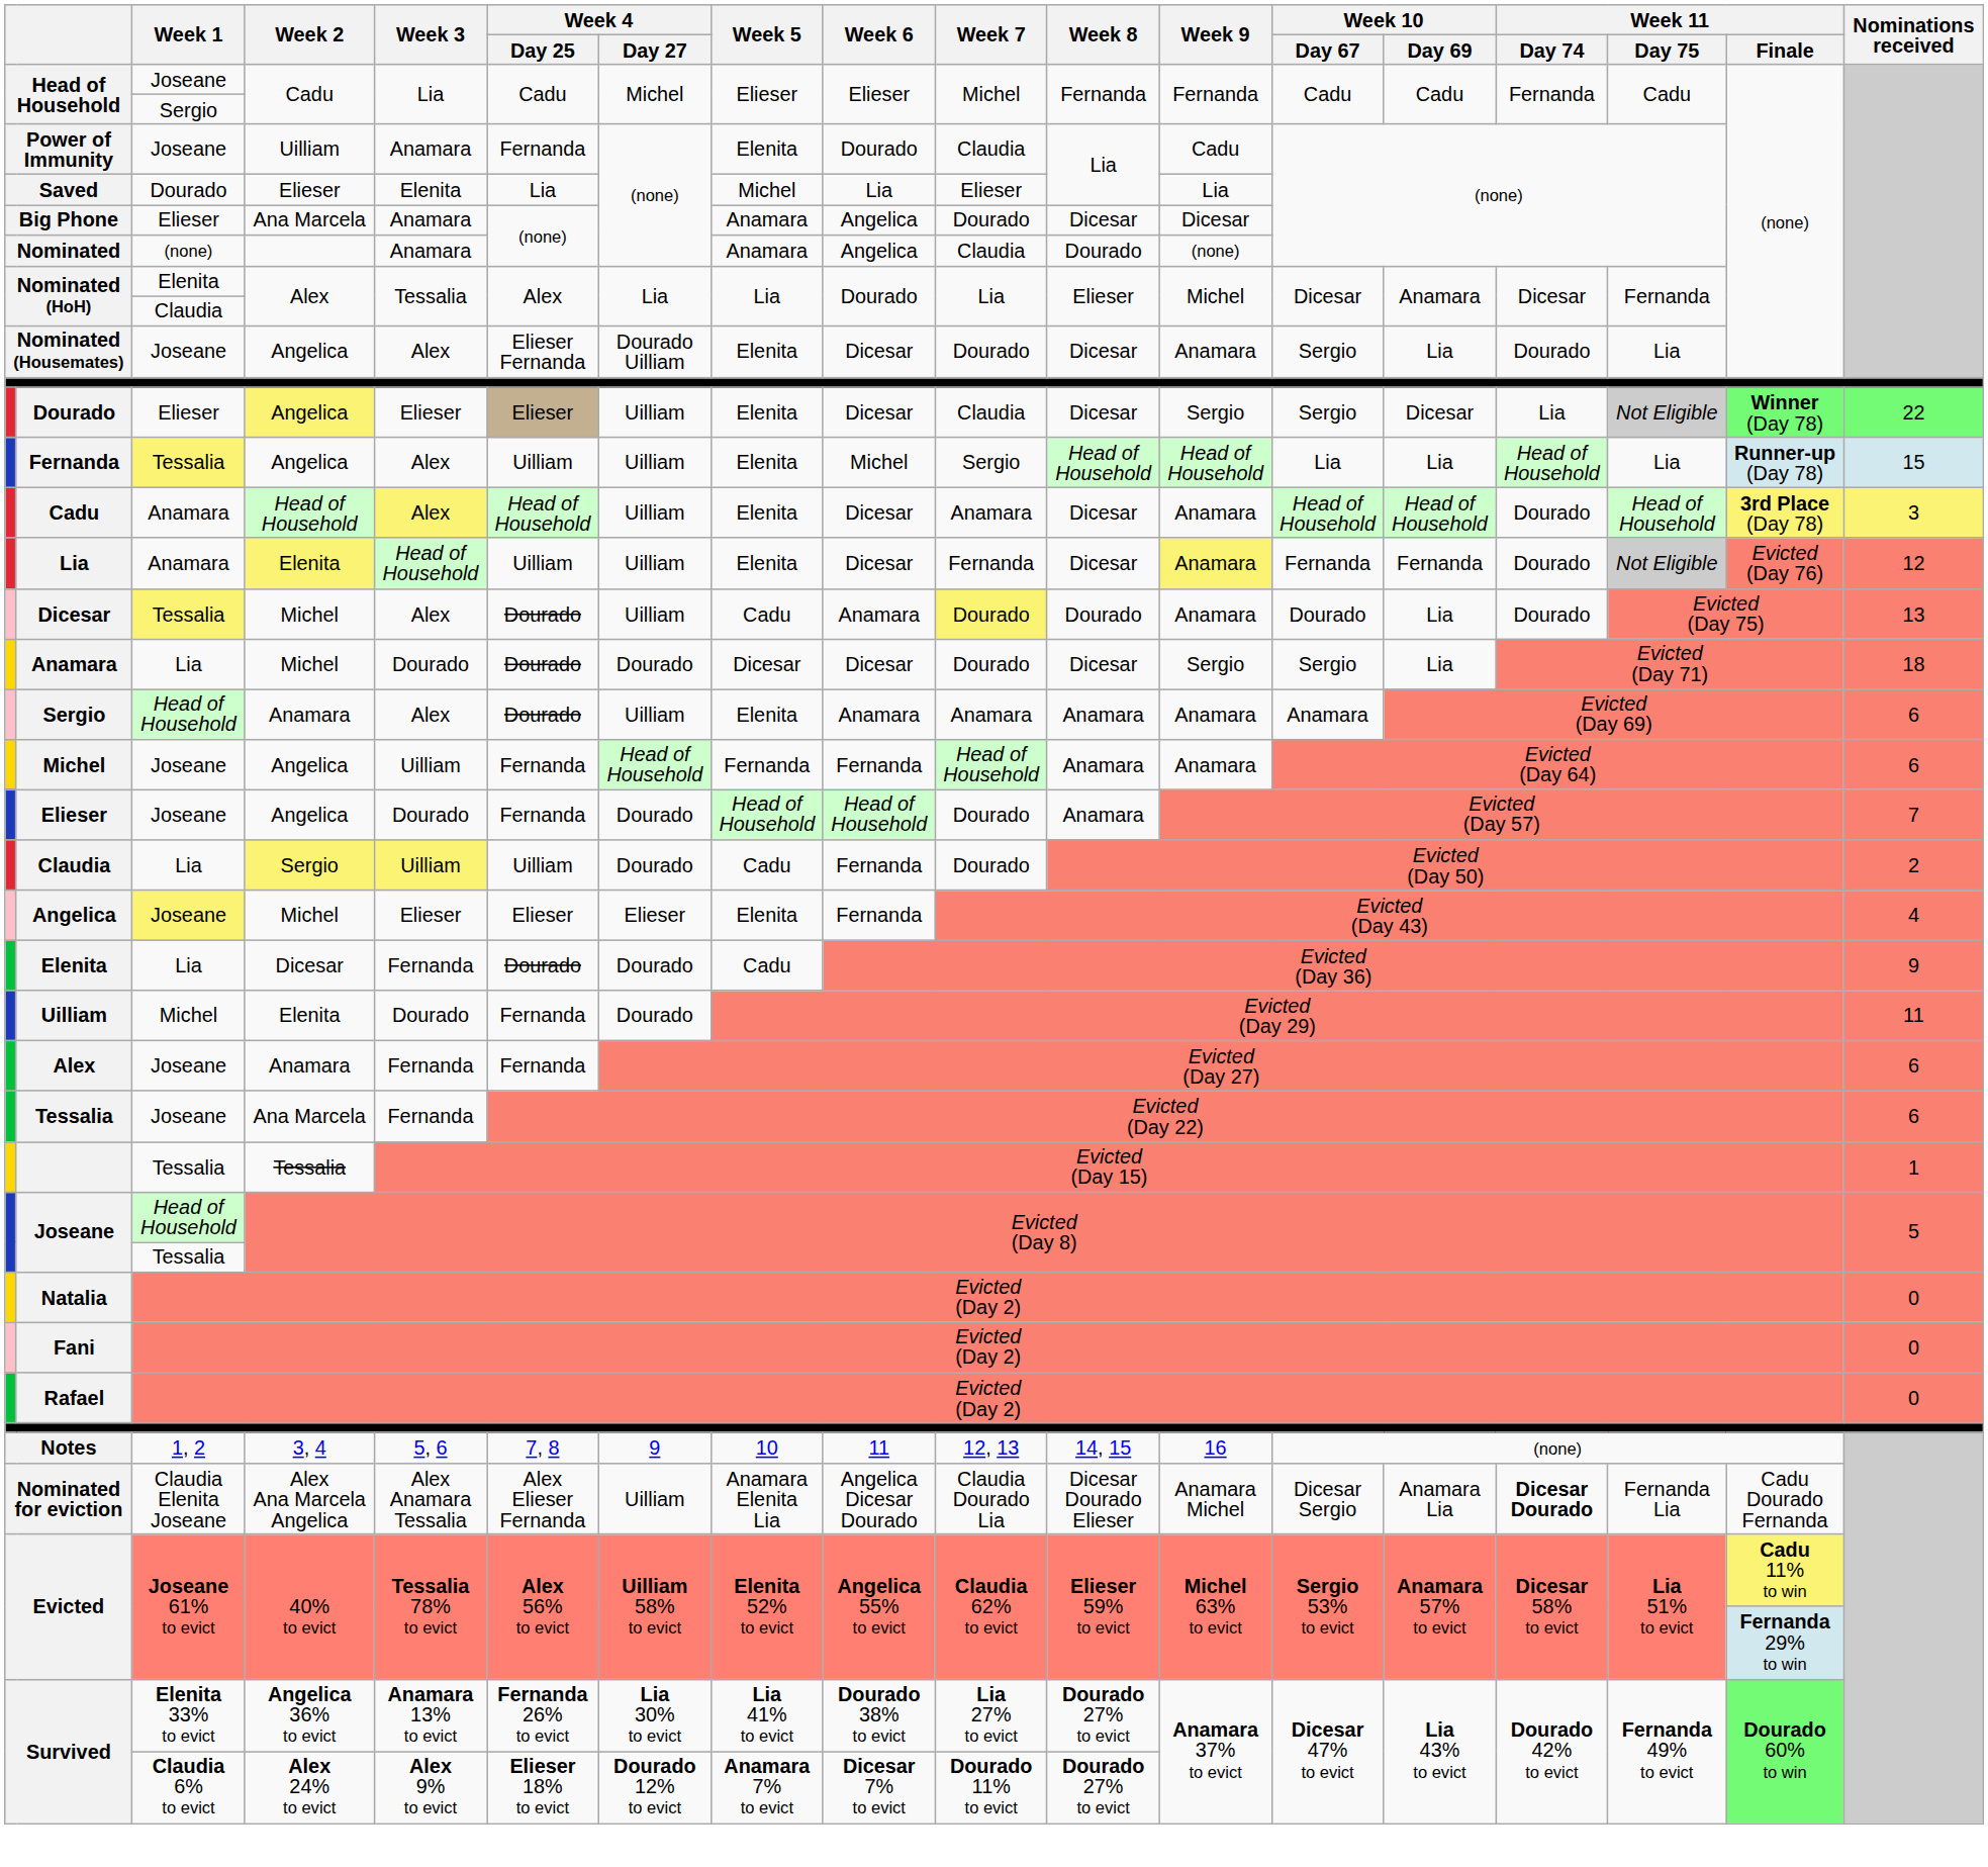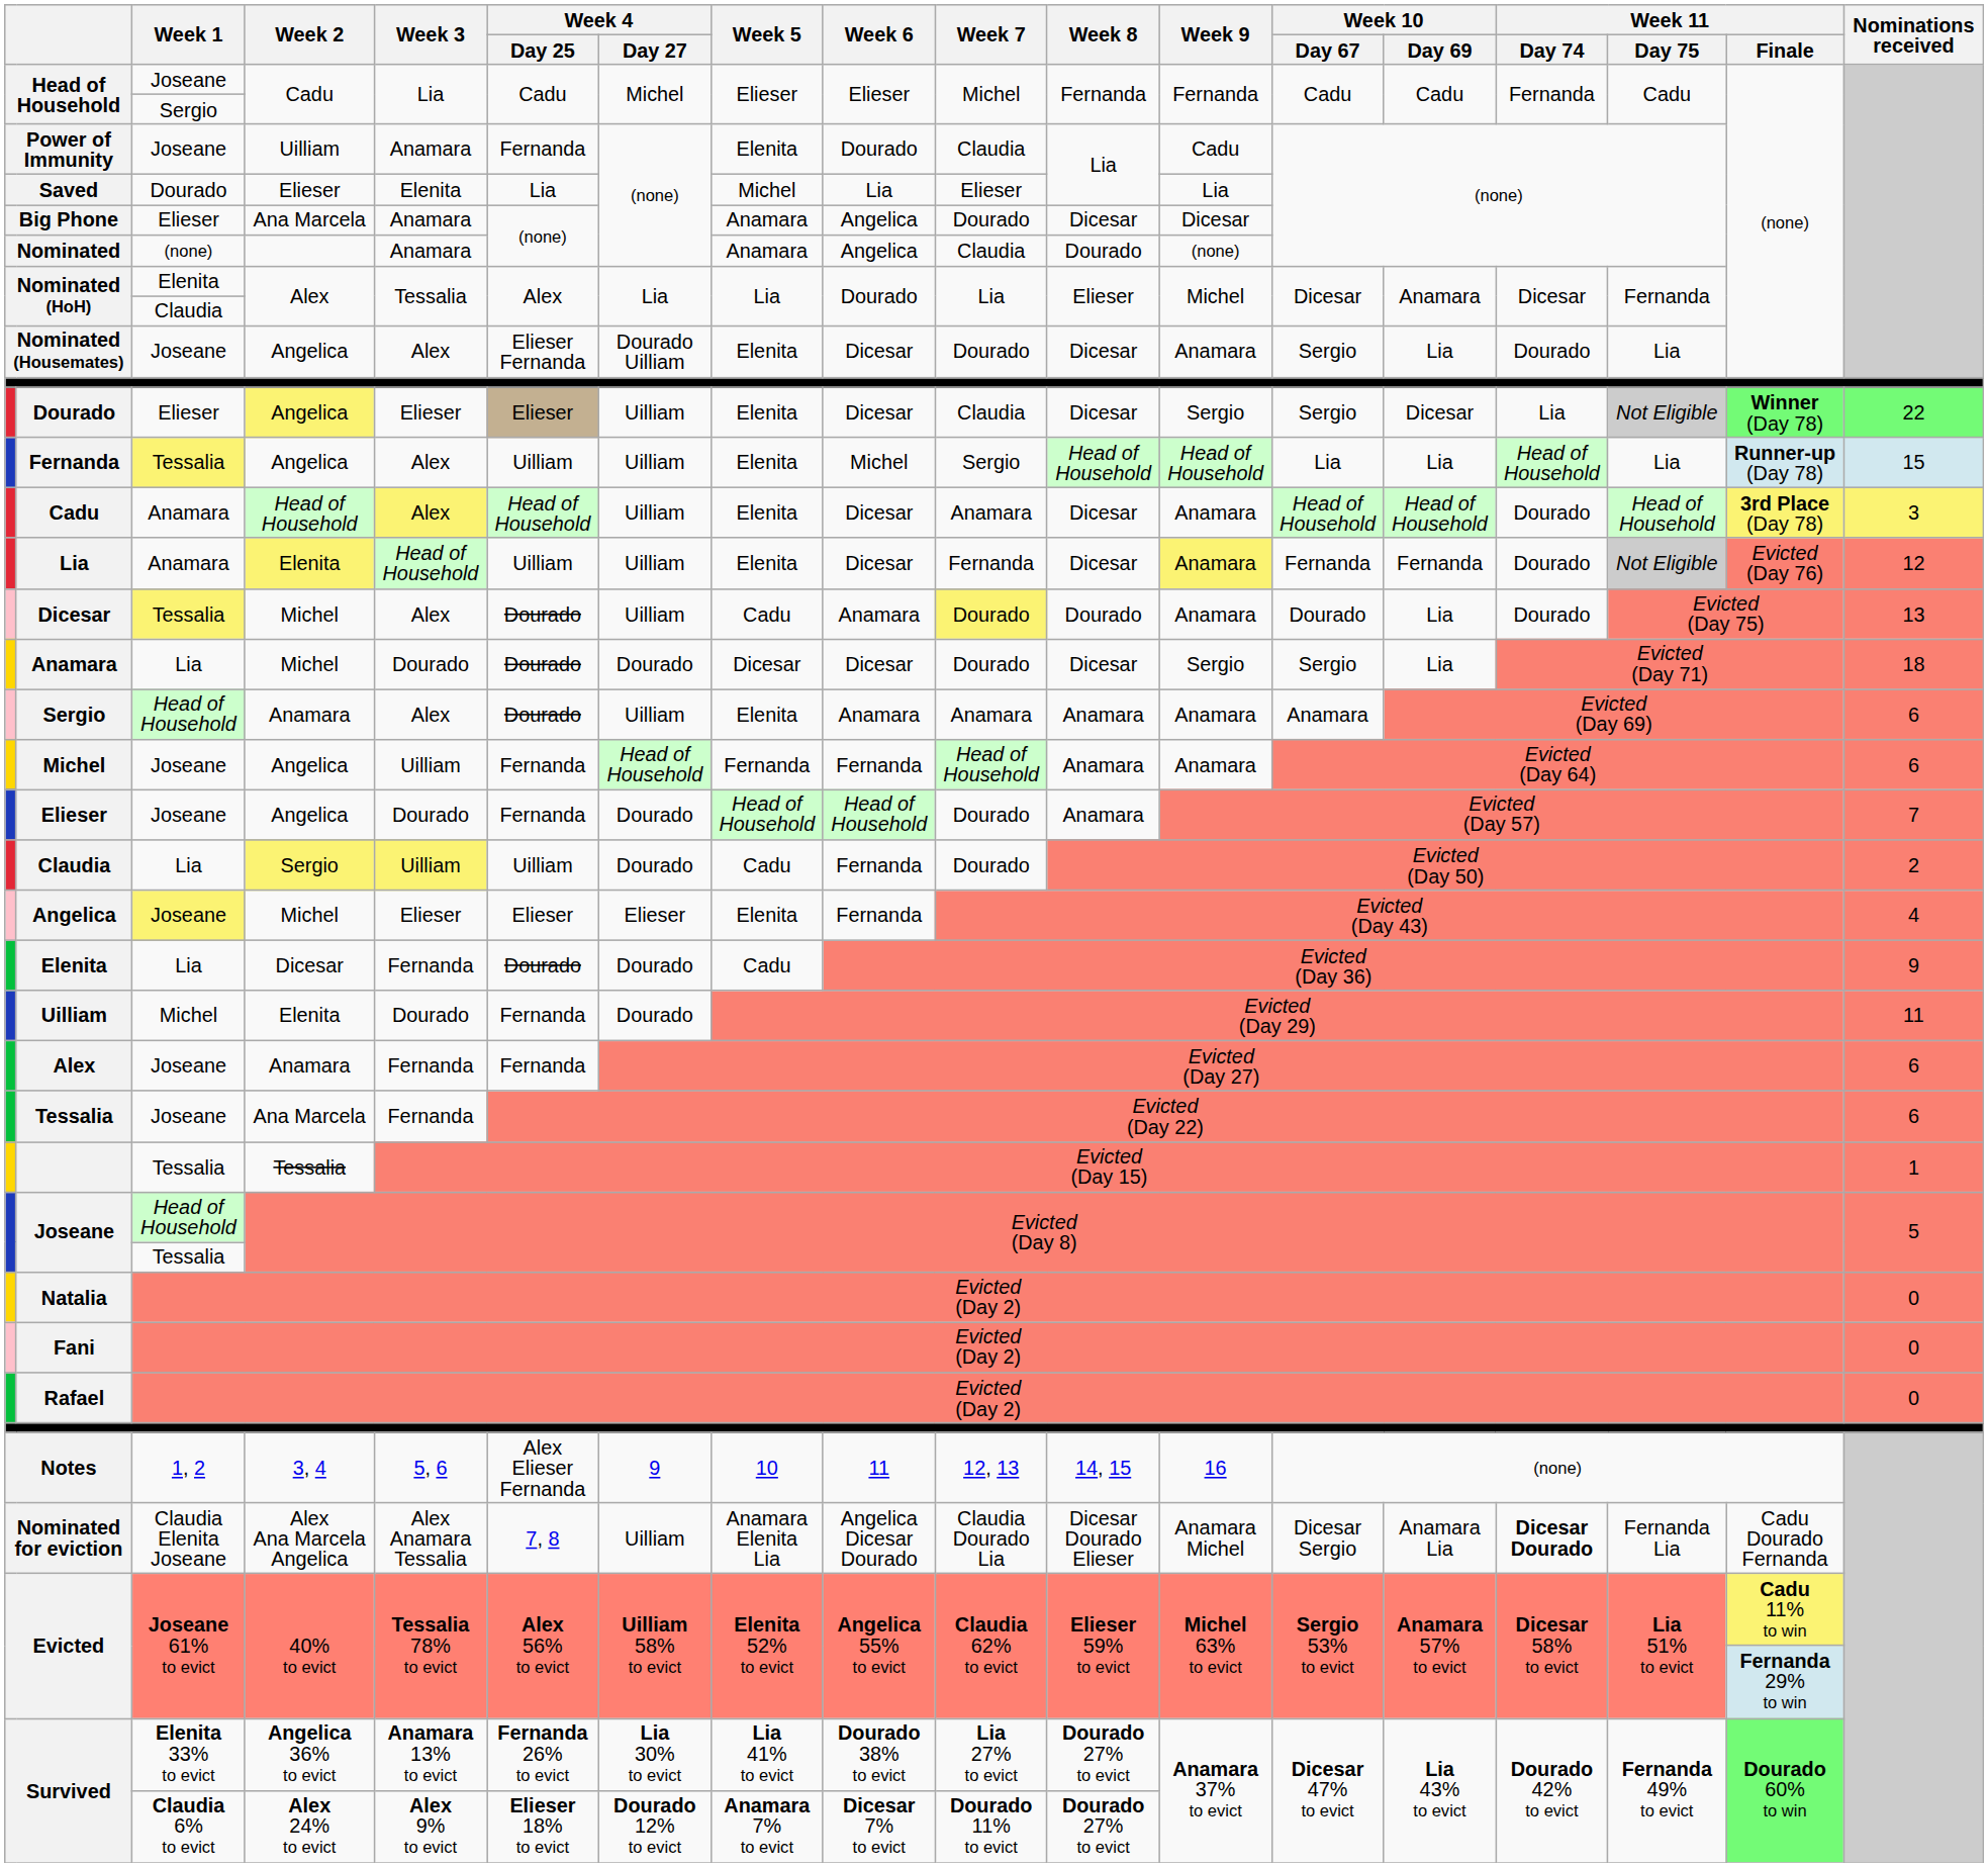Notes | Week 4 / Day 25: 7, 8 -> Alex Elieser Fernanda
Nominated for eviction | Week 4 / Day 25: Alex Elieser Fernanda -> 7, 8
